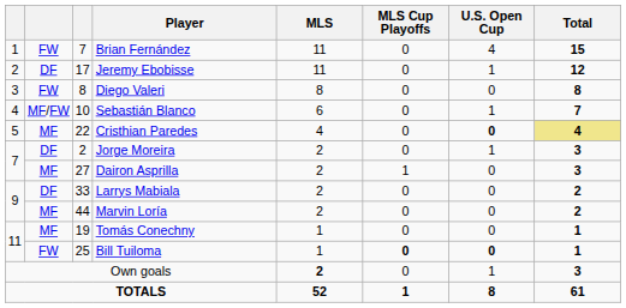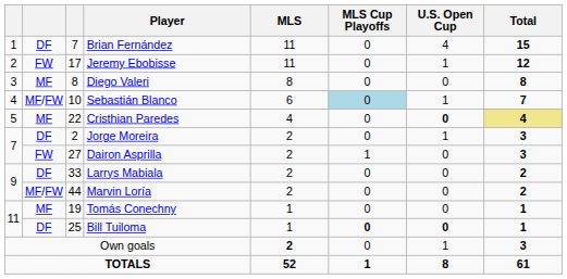Brian Fernández | column 2: FW -> DF
Jeremy Ebobisse | column 2: DF -> FW
Diego Valeri | column 2: FW -> MF
Sebastián Blanco | MLS Cup Playoffs: no background -> lightblue background
Dairon Asprilla | column 2: MF -> FW
Marvin Loría | column 2: MF -> MF/FW
Bill Tuiloma | column 2: FW -> DF
